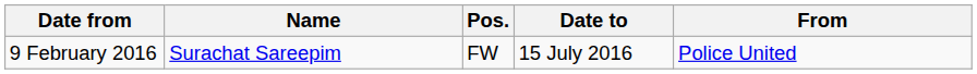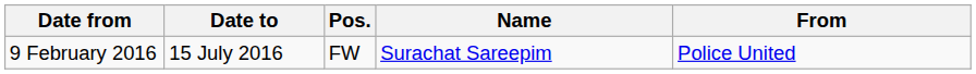columns swapped: Date to <-> Name
